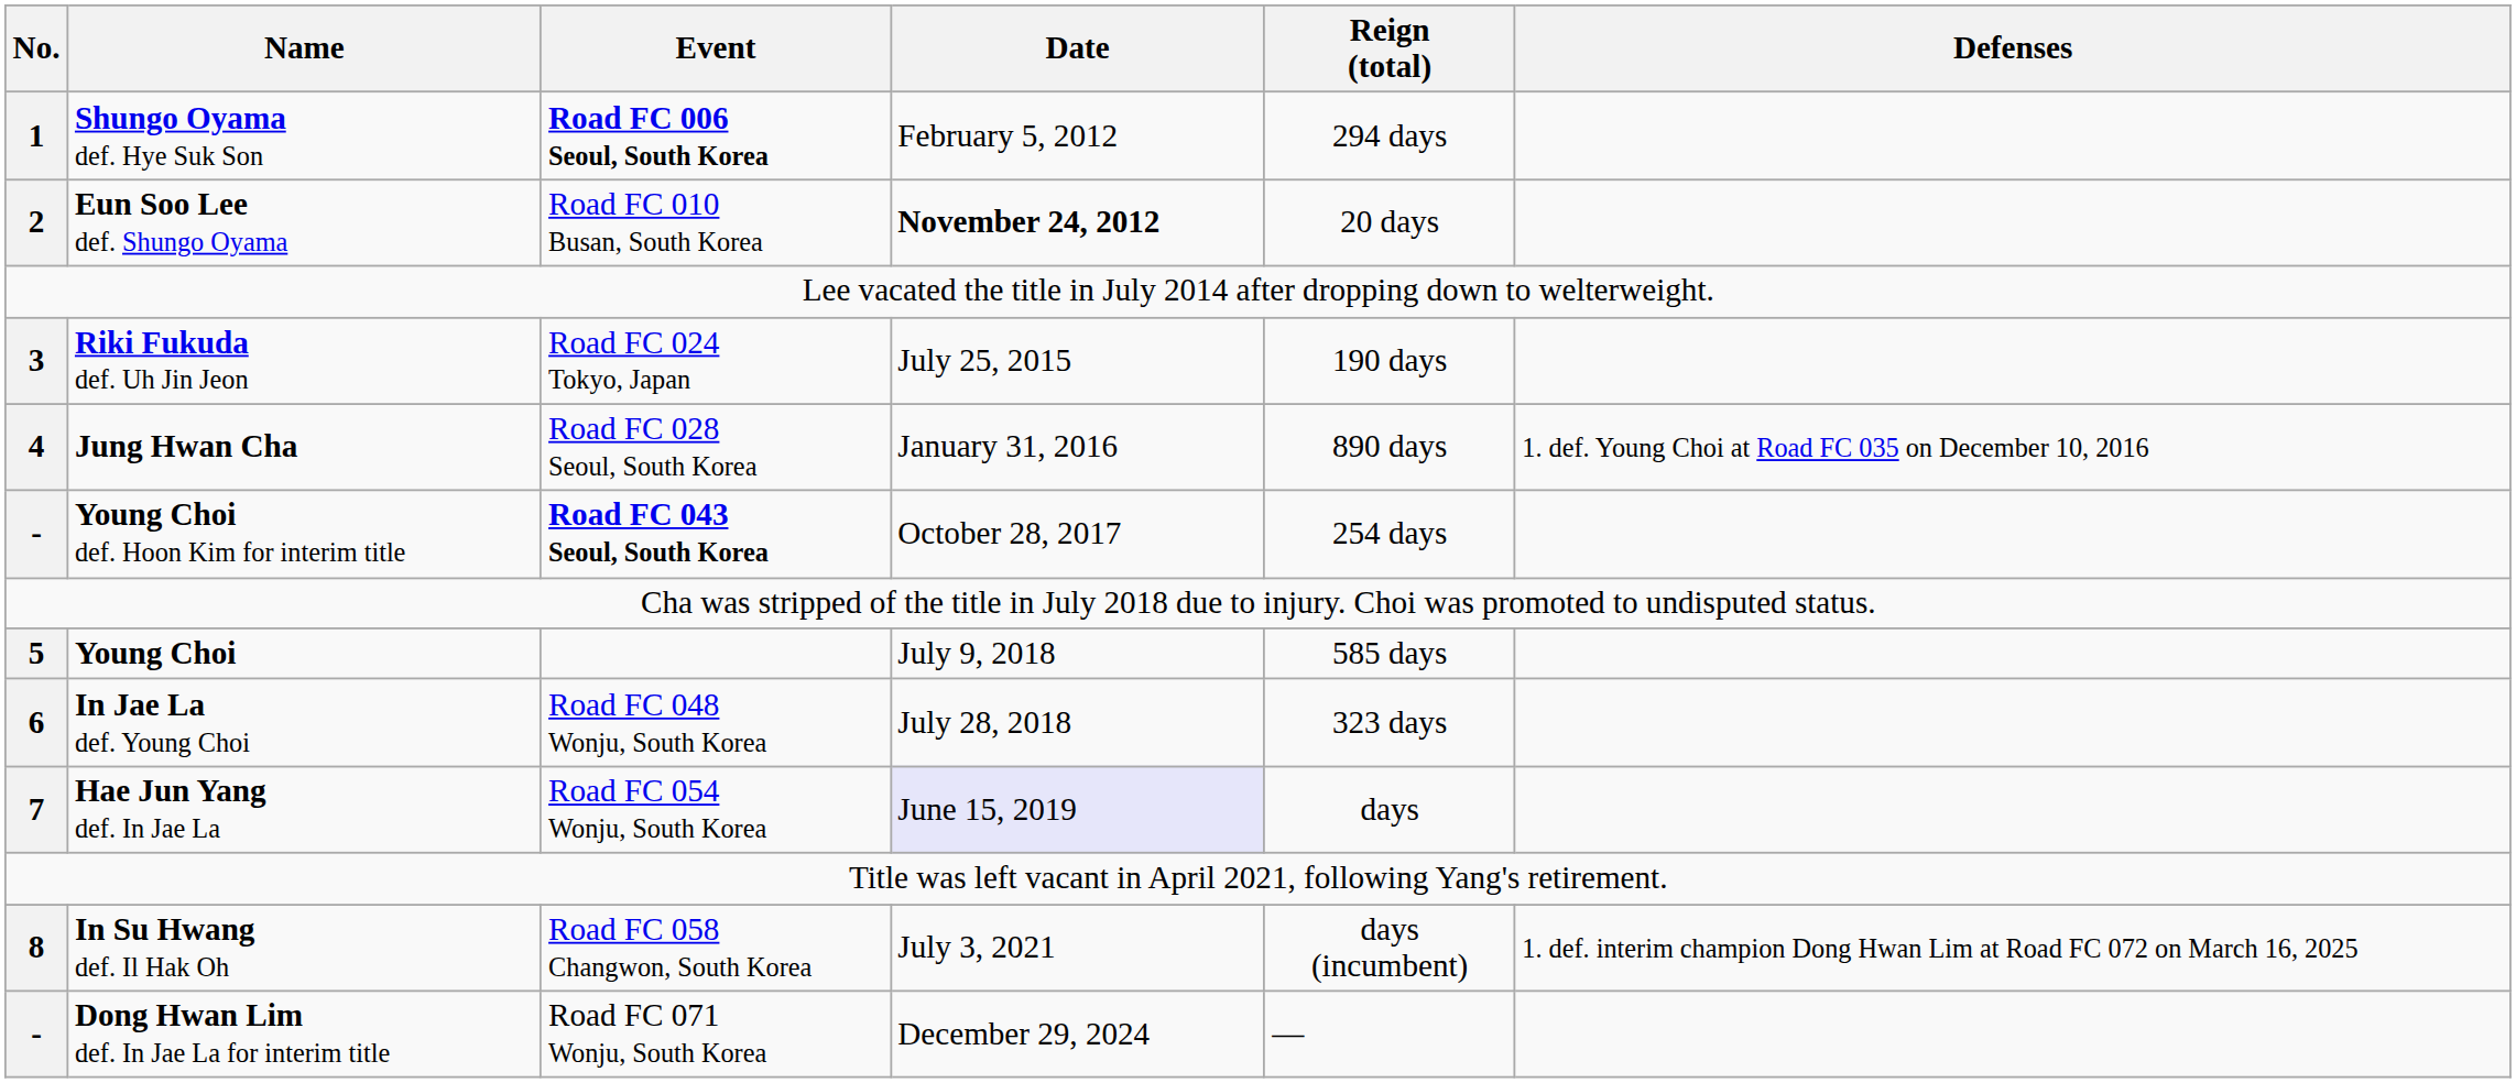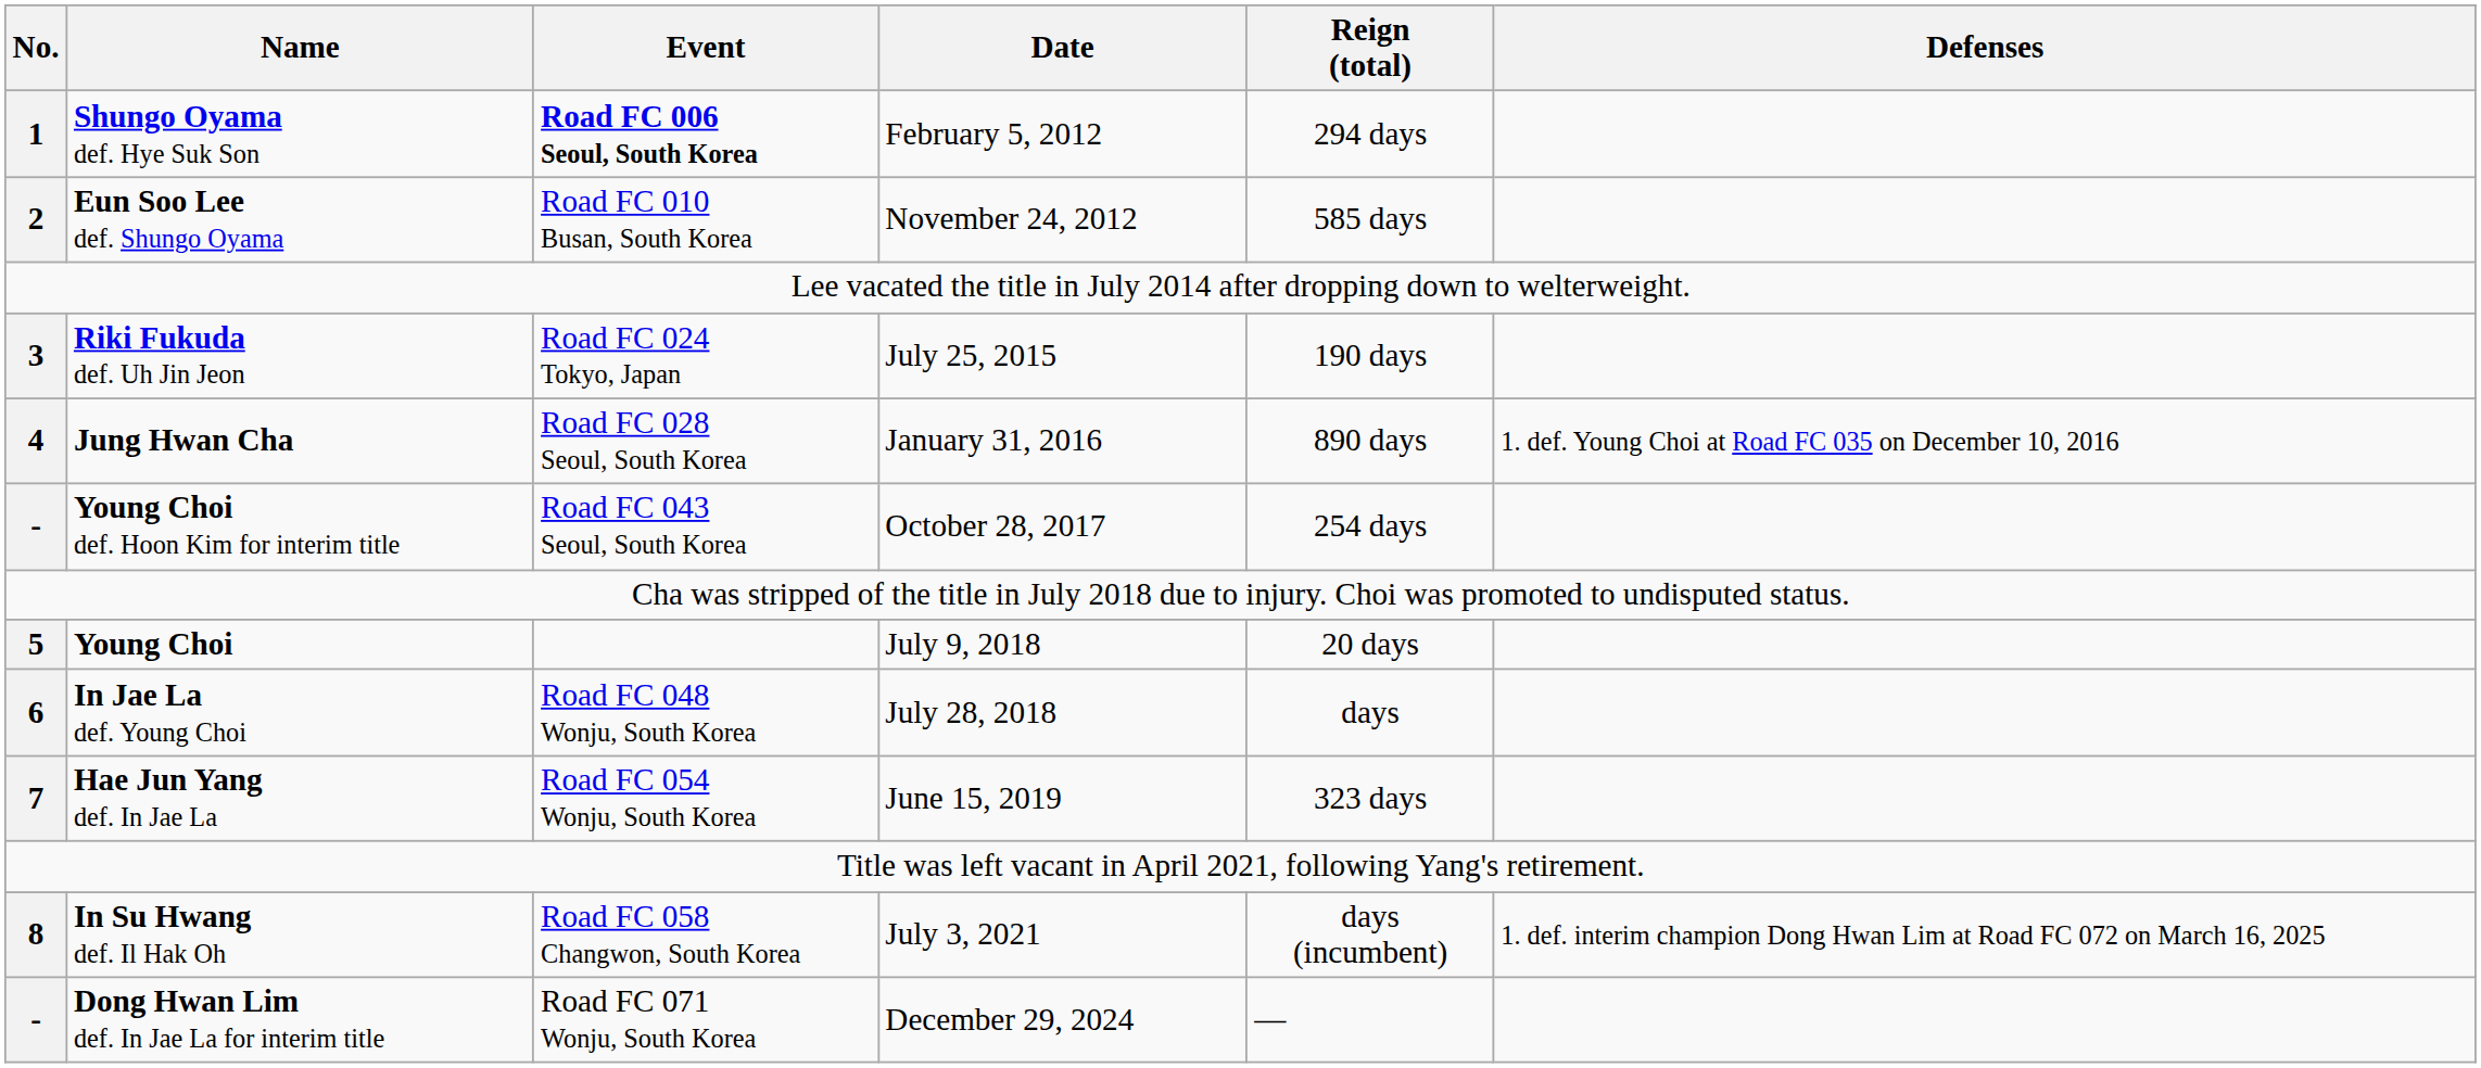Eun Soo Lee def. Shungo Oyama | Date: bold -> normal
Eun Soo Lee def. Shungo Oyama | Reign (total): 20 days -> 585 days
Young Choi def. Hoon Kim for interim title | Event: bold -> normal
Young Choi | Reign (total): 585 days -> 20 days
In Jae La def. Young Choi | Reign (total): 323 days -> days
Hae Jun Yang def. In Jae La | Date: lavender background -> no background
Hae Jun Yang def. In Jae La | Reign (total): days -> 323 days
